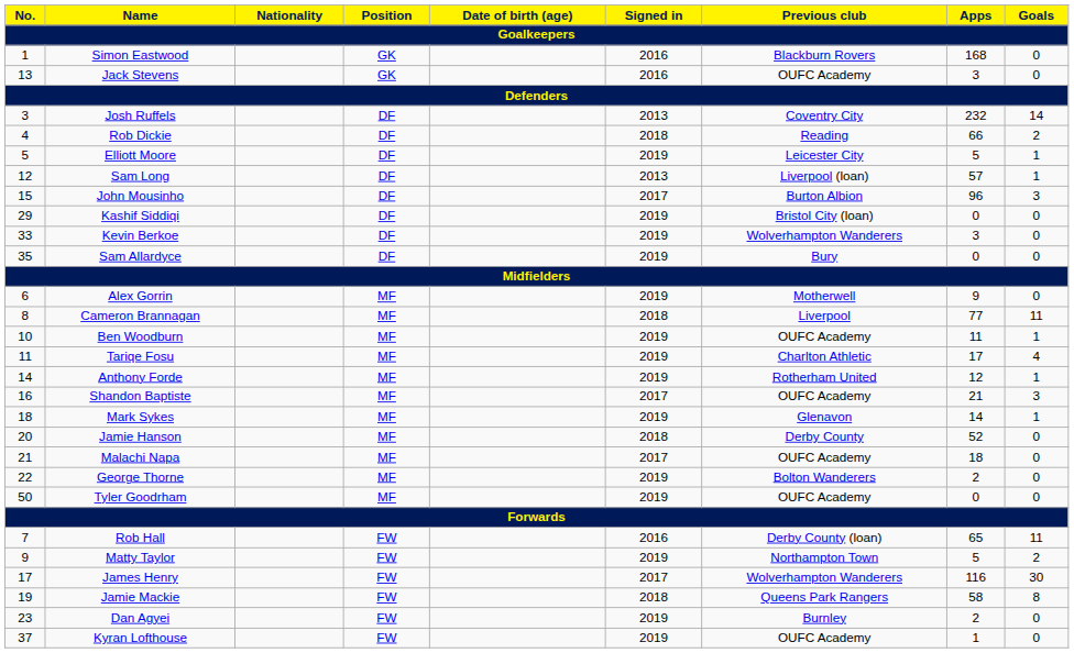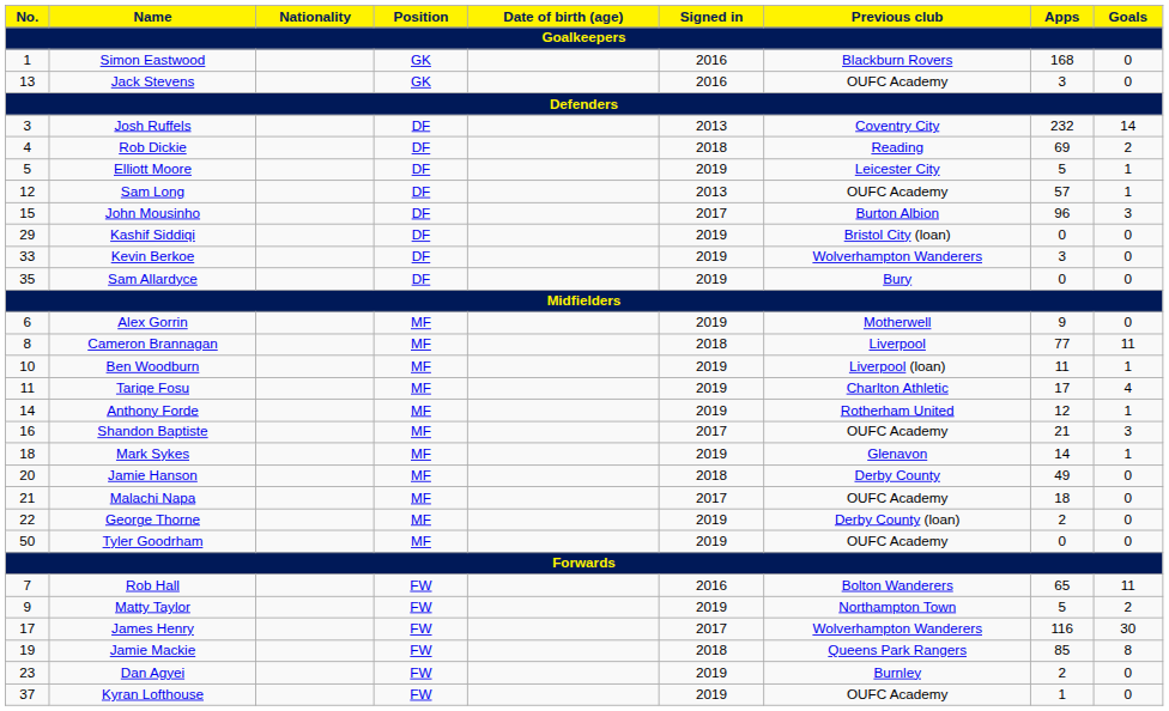Rob Dickie | Apps: 66 -> 69
Sam Long | Previous club: Liverpool (loan) -> OUFC Academy
Ben Woodburn | Previous club: OUFC Academy -> Liverpool (loan)
Jamie Hanson | Apps: 52 -> 49
George Thorne | Previous club: Bolton Wanderers -> Derby County (loan)
Rob Hall | Previous club: Derby County (loan) -> Bolton Wanderers
Jamie Mackie | Apps: 58 -> 85
